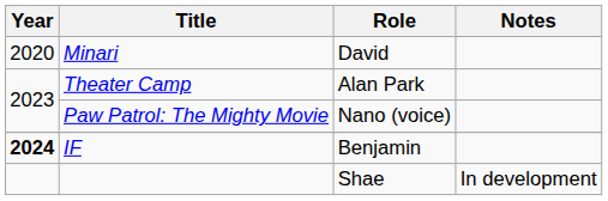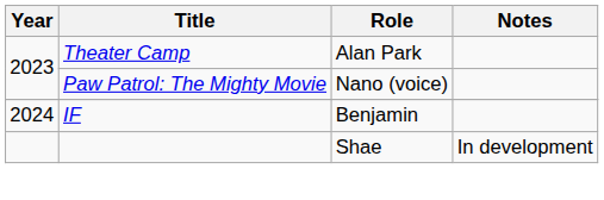- row: 2020 | Minari | David
IF | Year: bold -> normal
